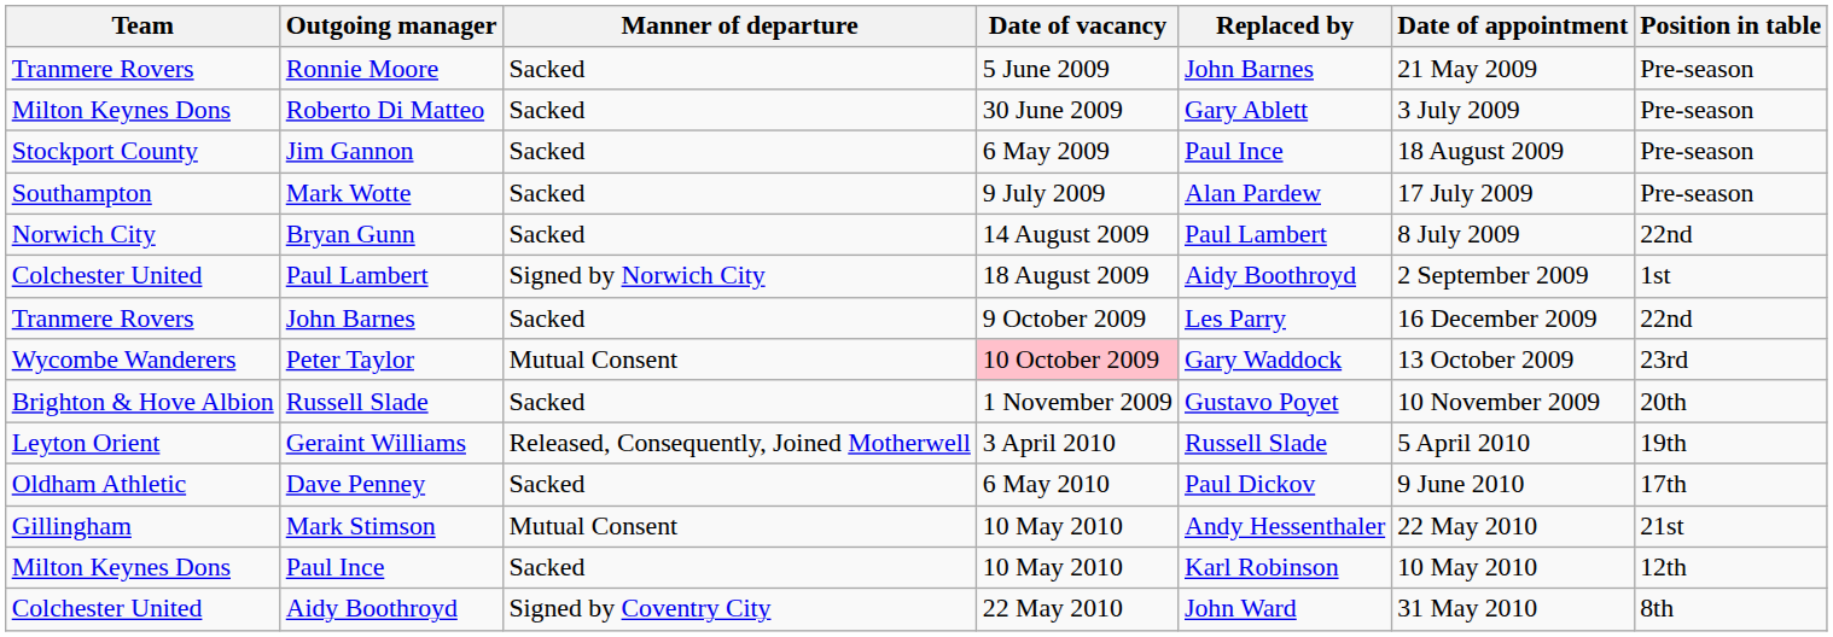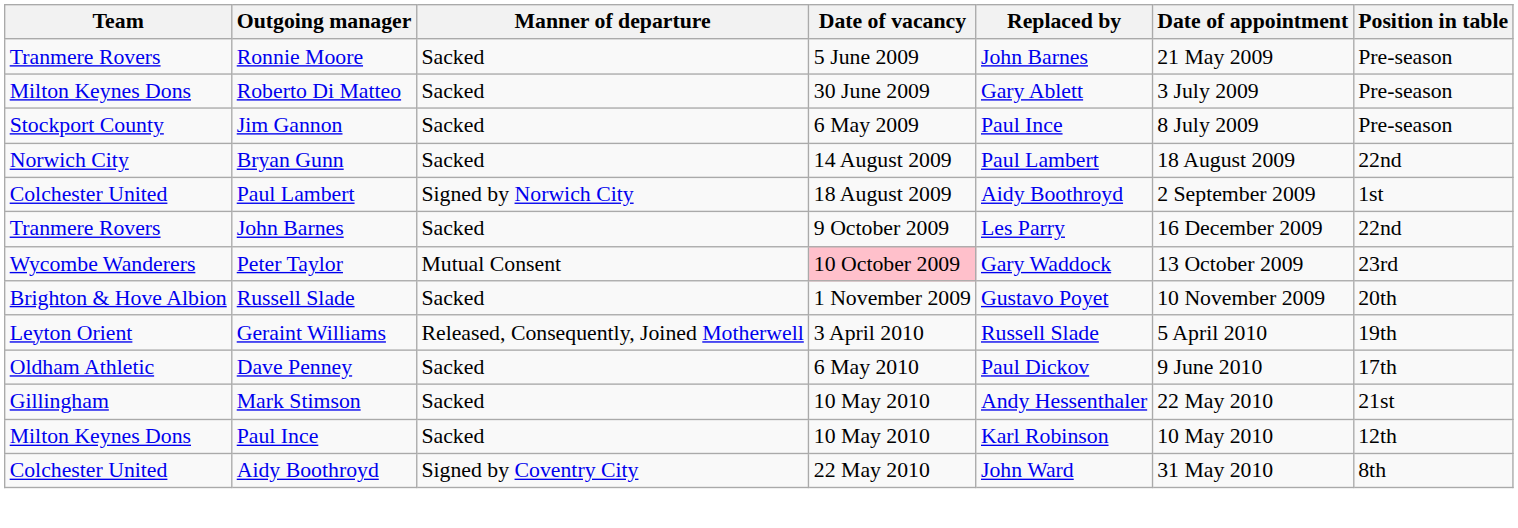Jim Gannon | Date of appointment: 18 August 2009 -> 8 July 2009
- row: Southampton | Mark Wotte | Sacked | 9 July 2009 | Alan Pardew | 17 July 2009 | Pre-season
Bryan Gunn | Date of appointment: 8 July 2009 -> 18 August 2009
Mark Stimson | Manner of departure: Mutual Consent -> Sacked
